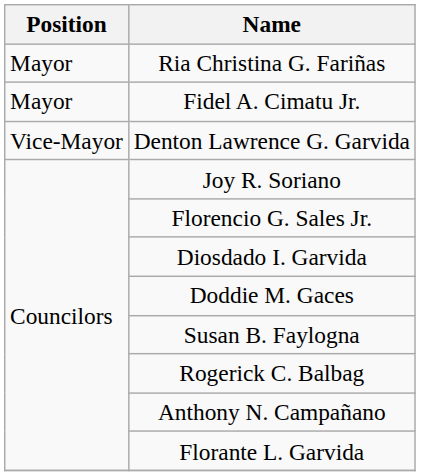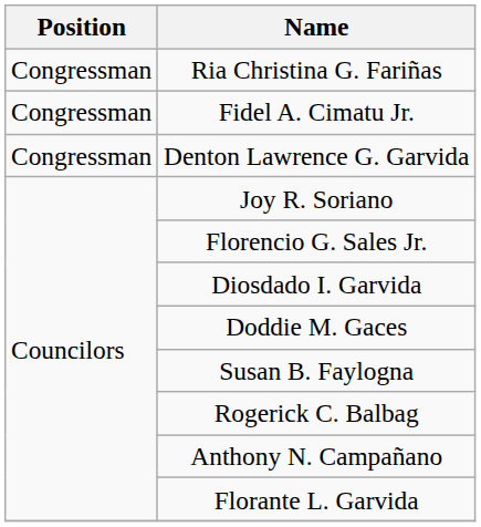Ria Christina G. Fariñas | Position: Mayor -> Congressman
Fidel A. Cimatu Jr. | Position: Mayor -> Congressman
Denton Lawrence G. Garvida | Position: Vice-Mayor -> Congressman
